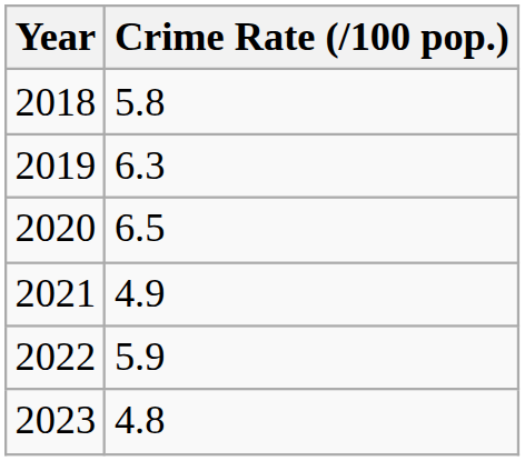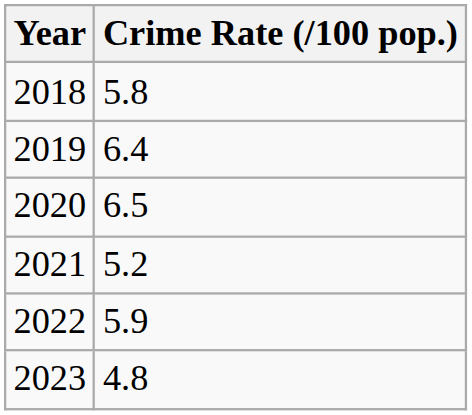2019 | Crime Rate (/100 pop.): 6.3 -> 6.4
2021 | Crime Rate (/100 pop.): 4.9 -> 5.2
